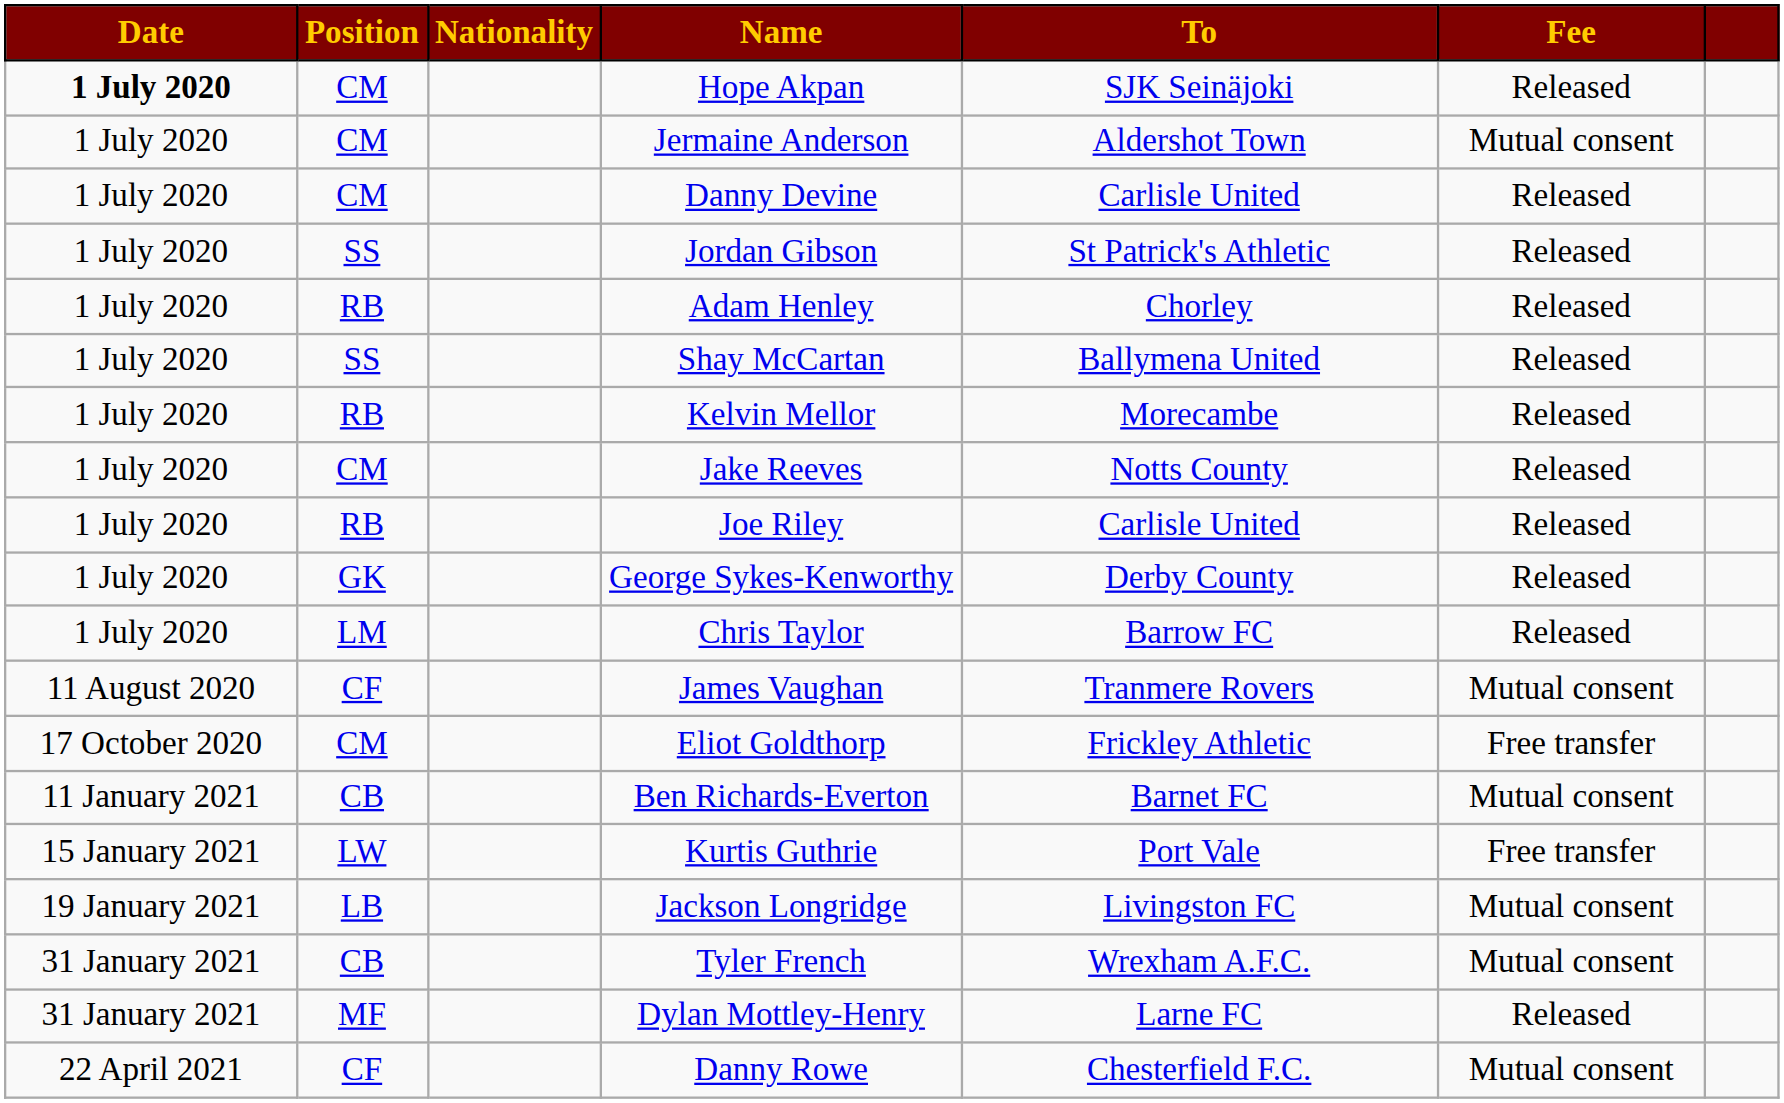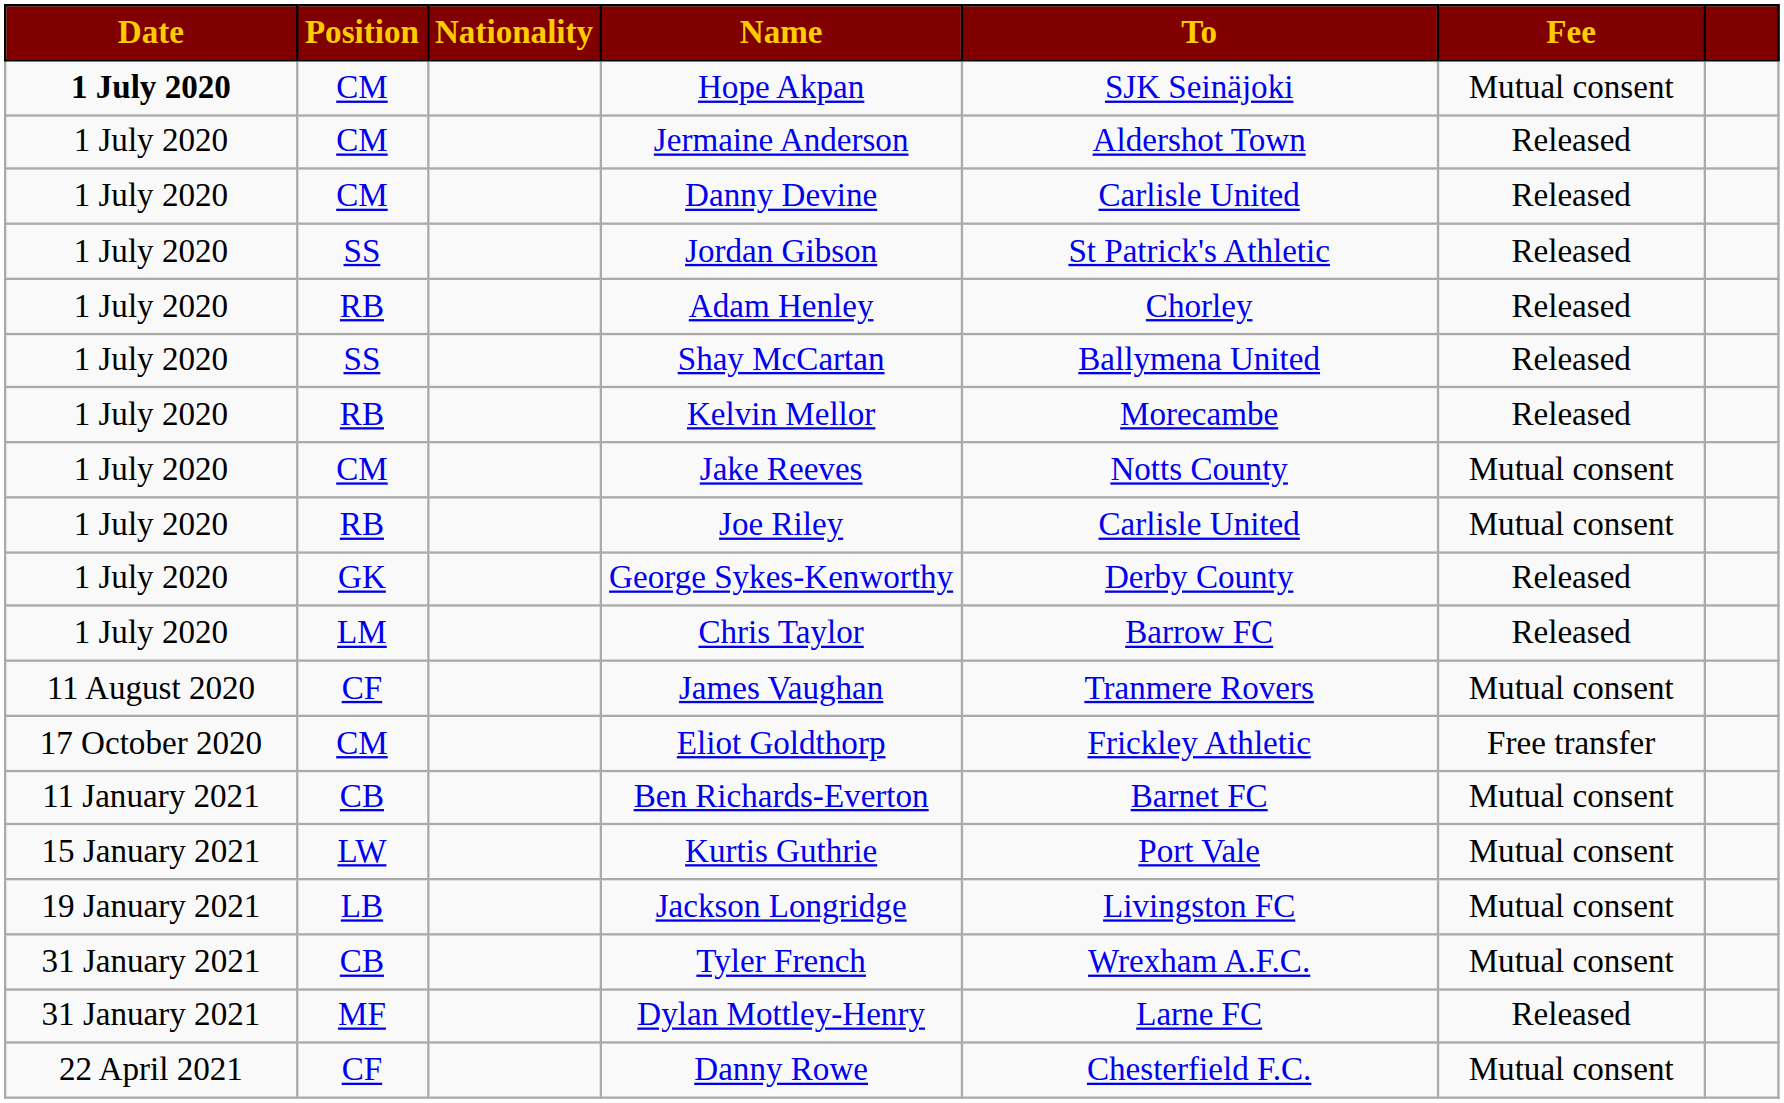Hope Akpan | Fee: Released -> Mutual consent
Jermaine Anderson | Fee: Mutual consent -> Released
Jake Reeves | Fee: Released -> Mutual consent
Joe Riley | Fee: Released -> Mutual consent
Kurtis Guthrie | Fee: Free transfer -> Mutual consent
